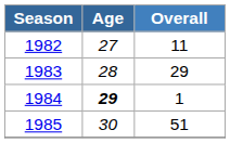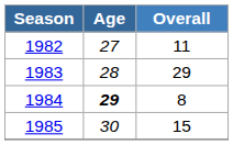1984 | Overall: 1 -> 8
1985 | Overall: 51 -> 15
